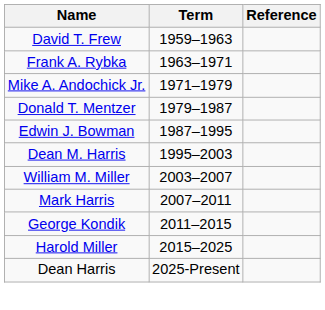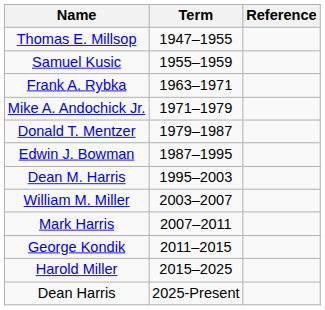+ row: Thomas E. Millsop | 1947–1955
+ row: Samuel Kusic | 1955–1959
- row: David T. Frew | 1959–1963
